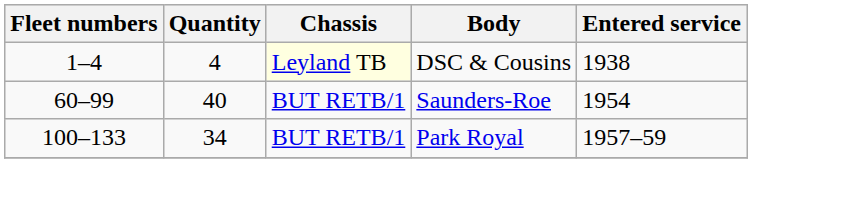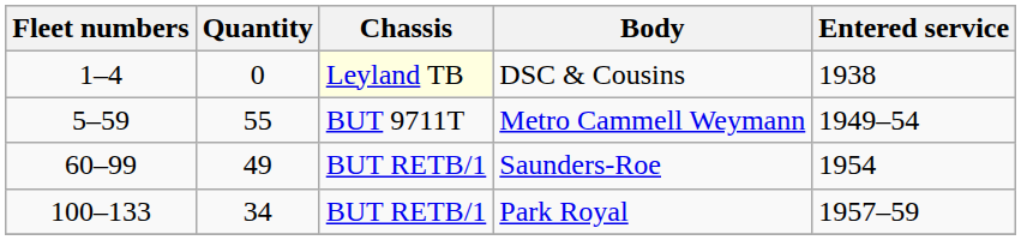DSC & Cousins | Quantity: 4 -> 0
+ row: 5–59 | 55 | BUT 9711T | Metro Cammell Weymann | 1949–54
Saunders-Roe | Quantity: 40 -> 49
